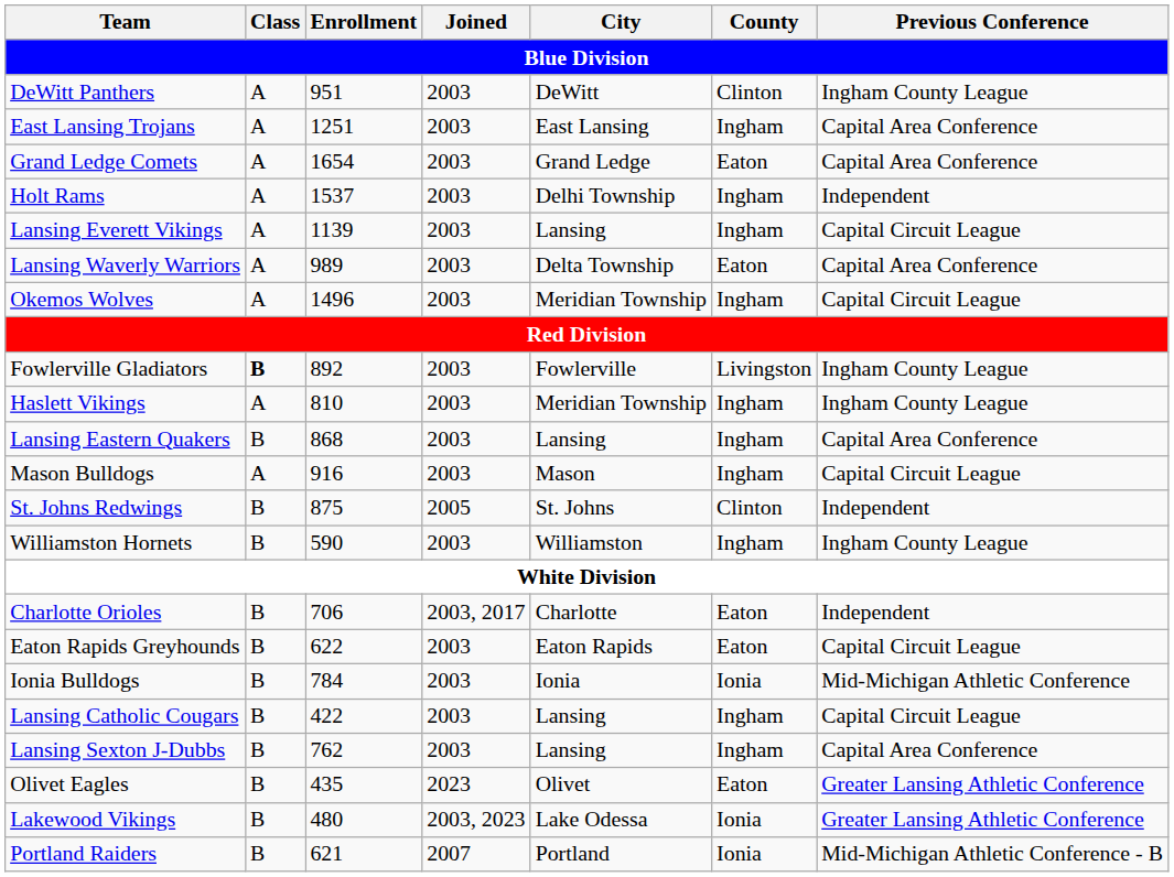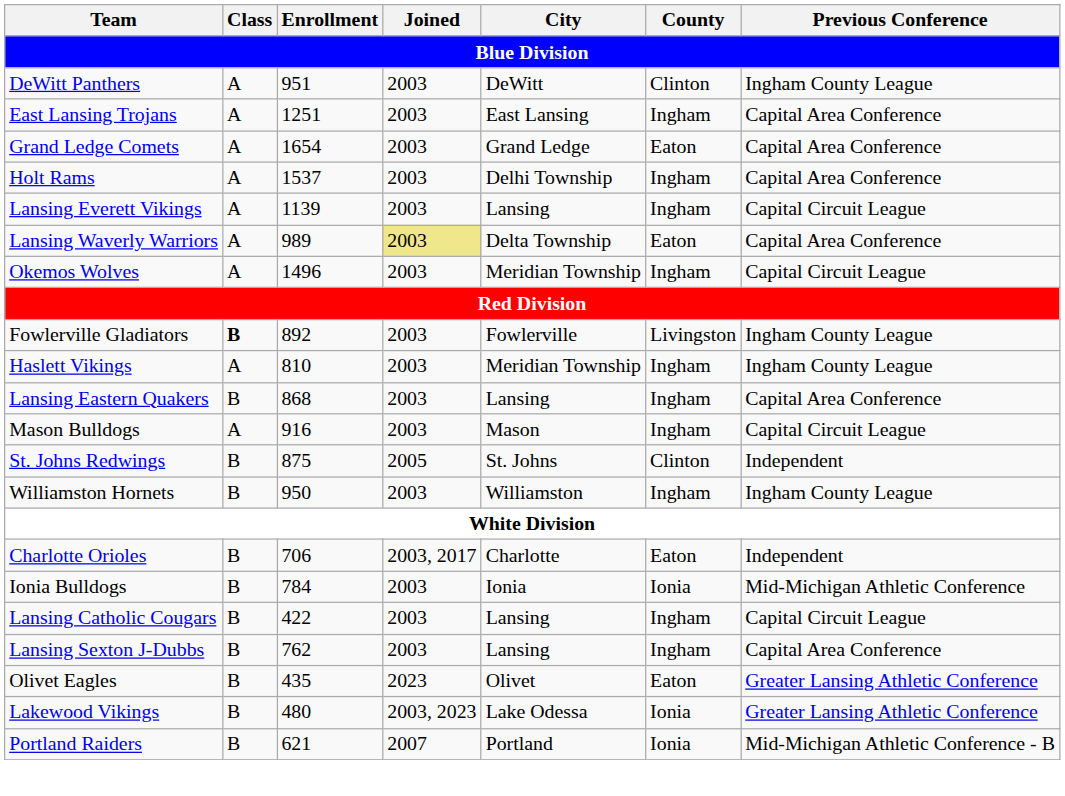Holt Rams | Previous Conference: Independent -> Capital Area Conference
Lansing Waverly Warriors | Joined: no background -> khaki background
Williamston Hornets | Enrollment: 590 -> 950
- row: Eaton Rapids Greyhounds | B | 622 | 2003 | Eaton Rapids | Eaton | Capital Circuit League
